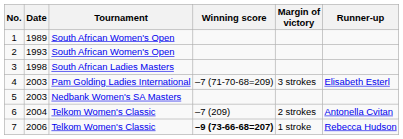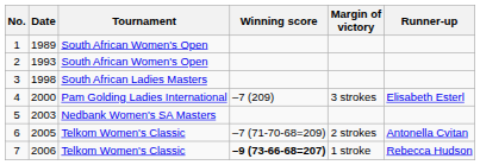4 | Date: 2003 -> 2000
4 | Winning score: –7 (71-70-68=209) -> –7 (209)
6 | Date: 2004 -> 2005
6 | Winning score: –7 (209) -> –7 (71-70-68=209)
